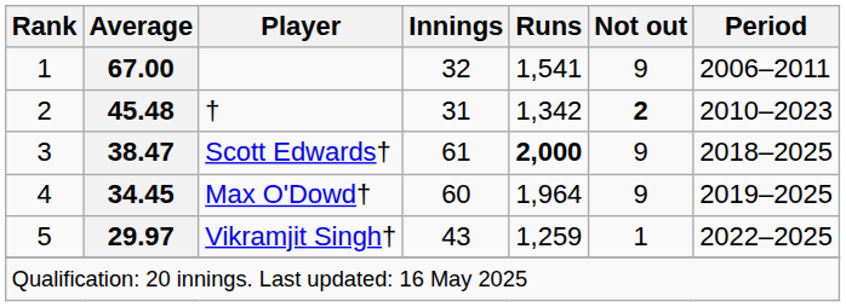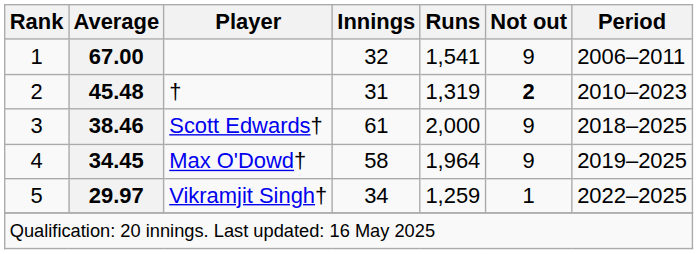† | Runs: 1,342 -> 1,319
Scott Edwards† | Average: 38.47 -> 38.46
Scott Edwards† | Runs: bold -> normal
Max O'Dowd† | Innings: 60 -> 58
Vikramjit Singh† | Innings: 43 -> 34
